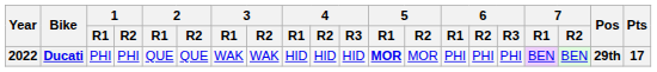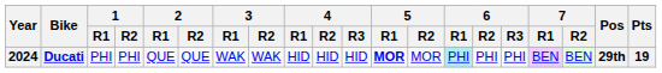Ducati | Year: 2022 -> 2024
Ducati | 6 / R1: no background -> paleturquoise background
Ducati | Pts: 17 -> 19
